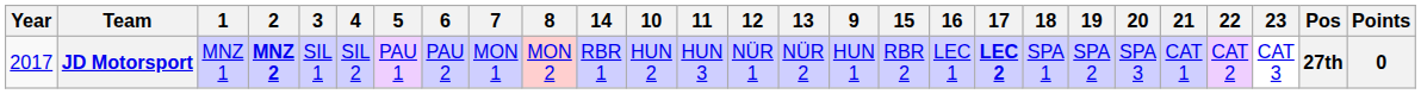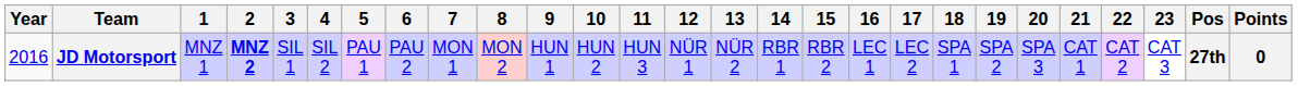columns swapped: 9 <-> 14
JD Motorsport | Year: 2017 -> 2016
JD Motorsport | 17: bold -> normal
